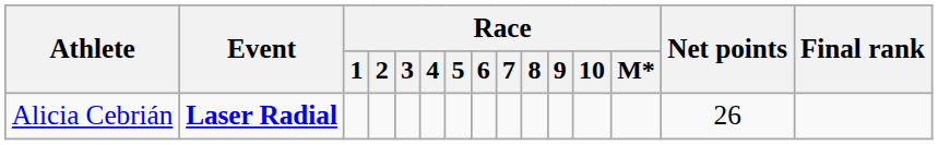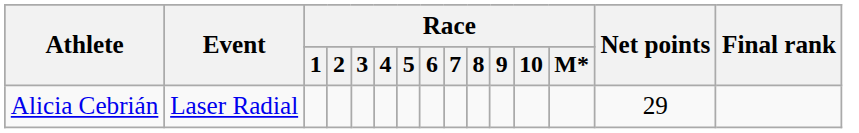Alicia Cebrián | Event: bold -> normal
Alicia Cebrián | Net points: 26 -> 29
